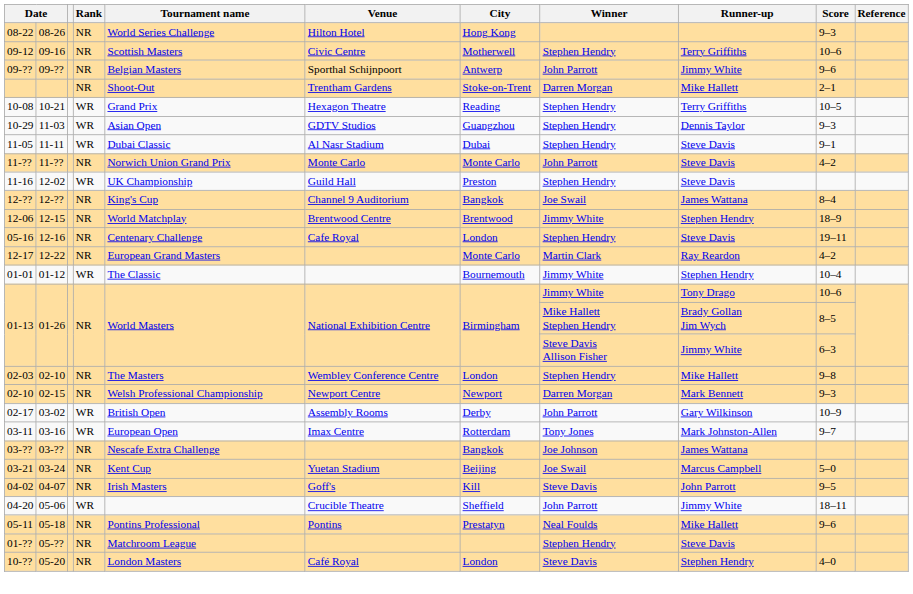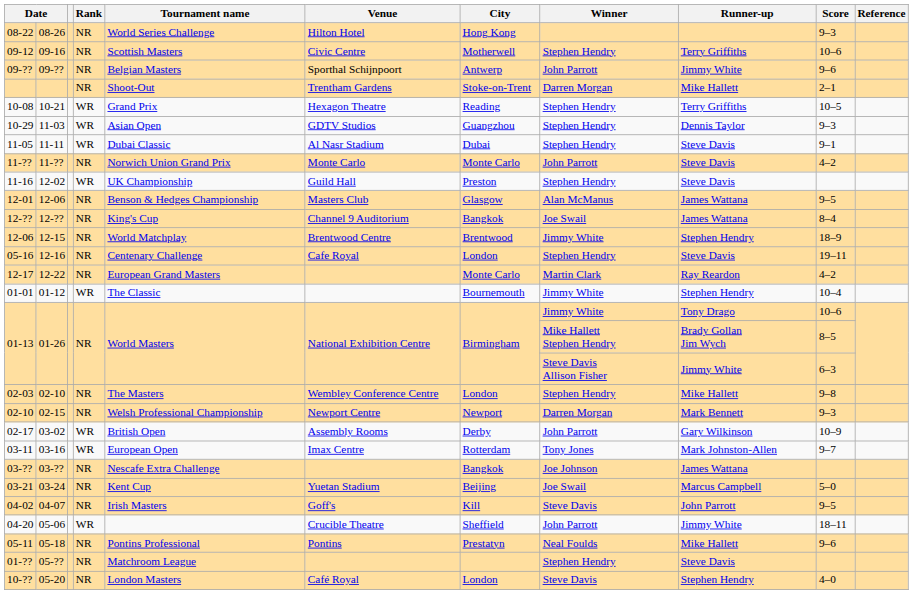+ row: 12-01 | 12-06 | NR | Benson & Hedges Championship | Masters Club | Glasgow | Alan McManus | James Wattana | 9–5
